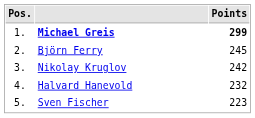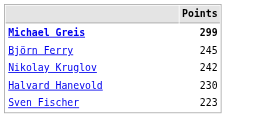- column: Pos. | 1. | 2. | 3. | 4. | 5.
Halvard Hanevold | Points: 232 -> 230
